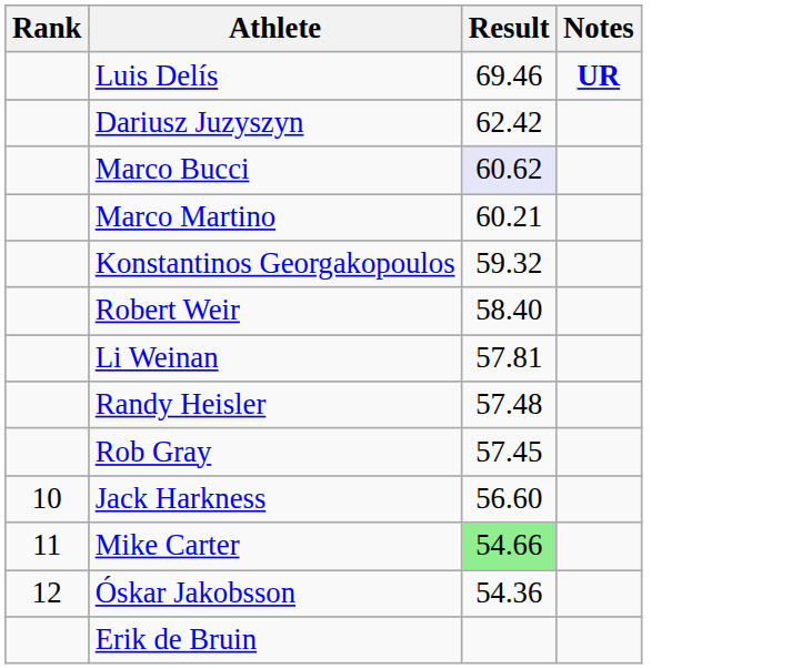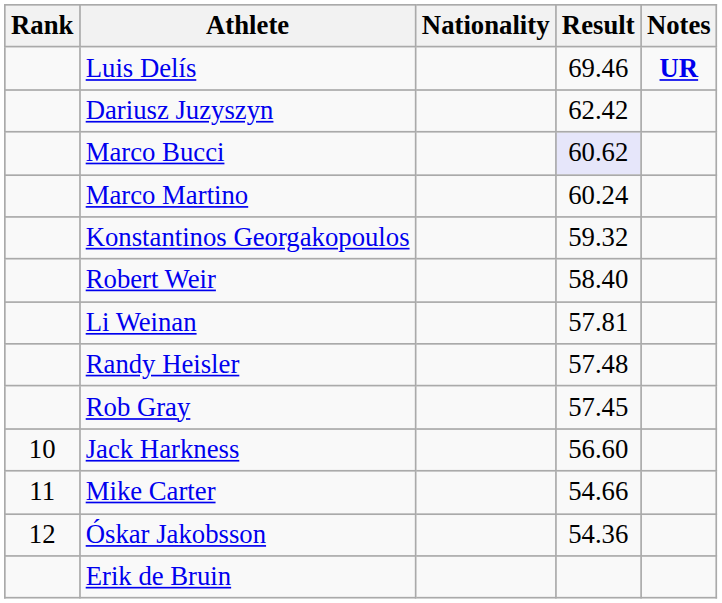+ column: Nationality
Marco Martino | Result: 60.21 -> 60.24
Mike Carter | Result: lightgreen background -> no background
